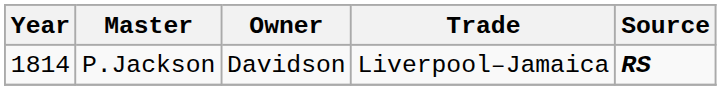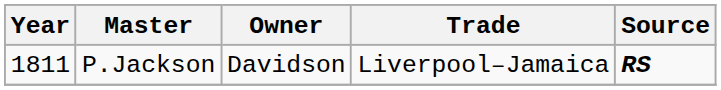P.Jackson | Year: 1814 -> 1811
